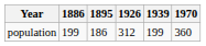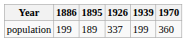population | 1895: 186 -> 189
population | 1926: 312 -> 337
